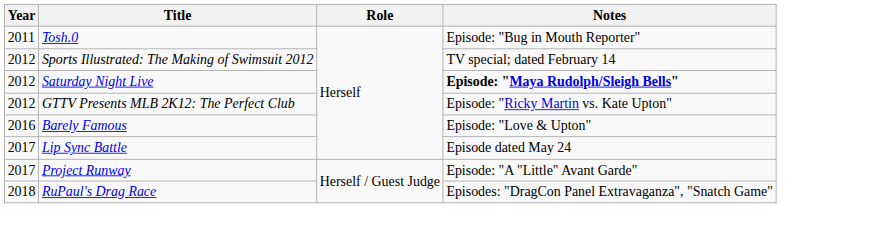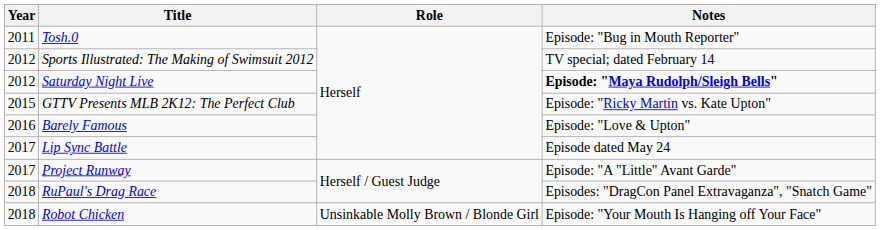GTTV Presents MLB 2K12: The Perfect Club | Year: 2012 -> 2015
+ row: 2018 | Robot Chicken | Unsinkable Molly Brown / Blonde Girl | Episode: "Your Mouth Is Hanging off Your Face"
